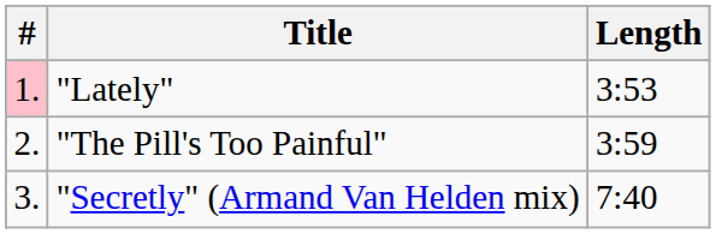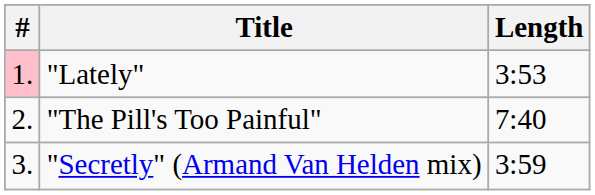"The Pill's Too Painful" | Length: 3:59 -> 7:40
"Secretly" (Armand Van Helden mix) | Length: 7:40 -> 3:59
